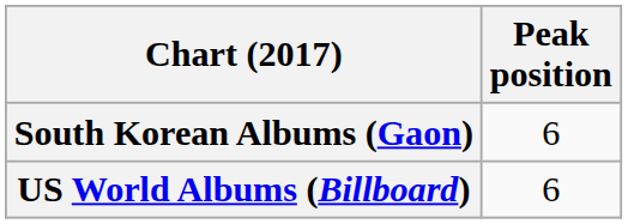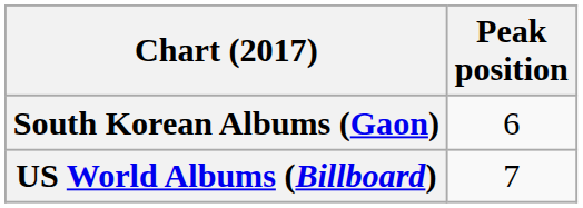US World Albums (Billboard) | Peak position: 6 -> 7
